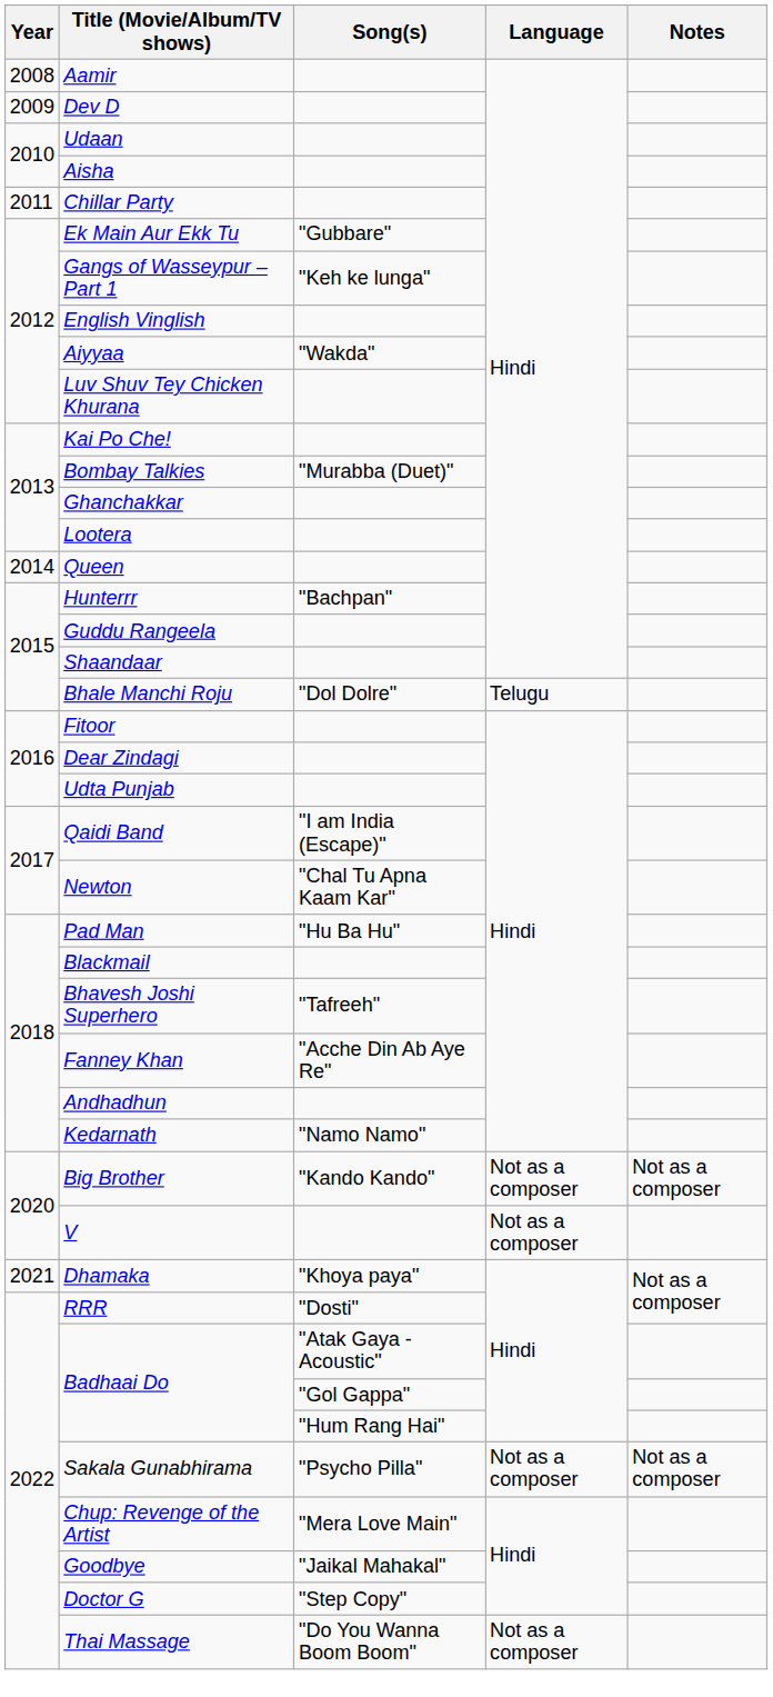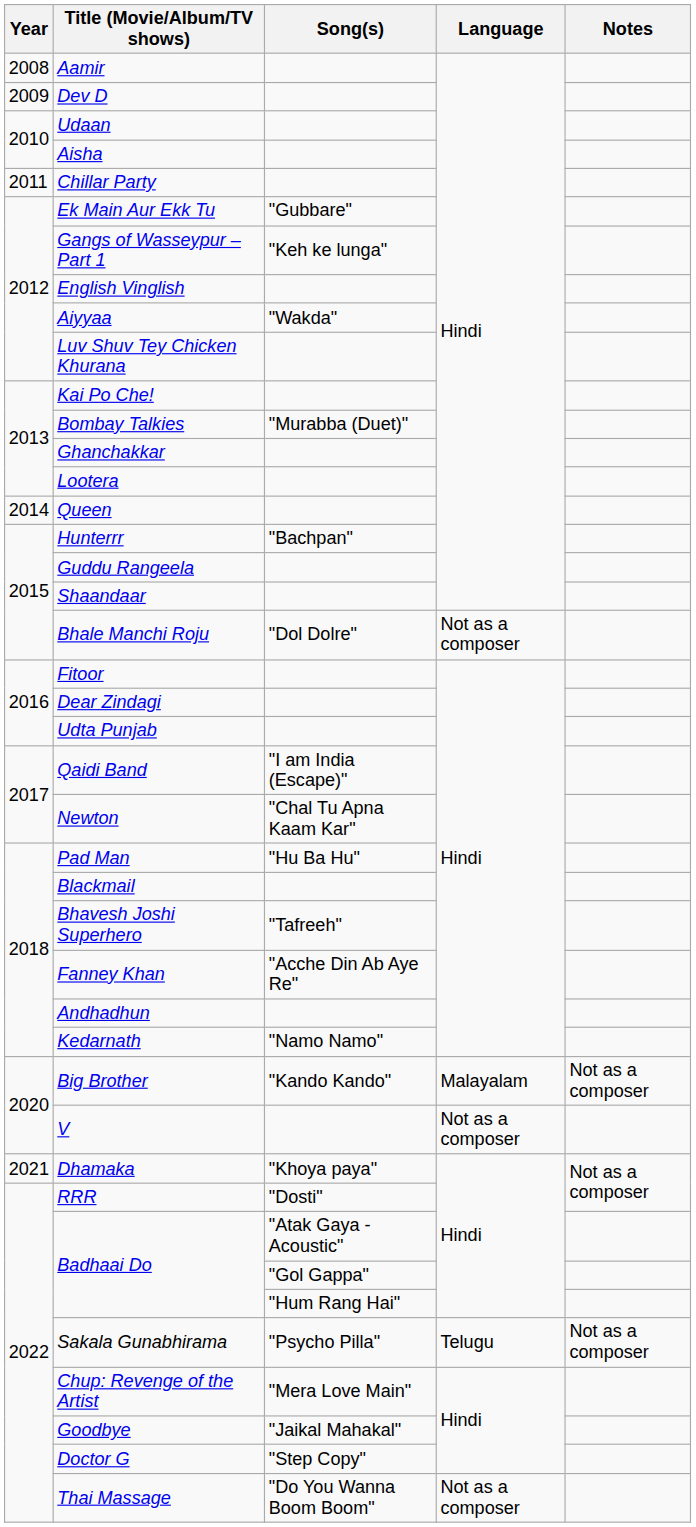Bhale Manchi Roju | Language: Telugu -> Not as a composer
Big Brother | Language: Not as a composer -> Malayalam
Sakala Gunabhirama | Language: Not as a composer -> Telugu
